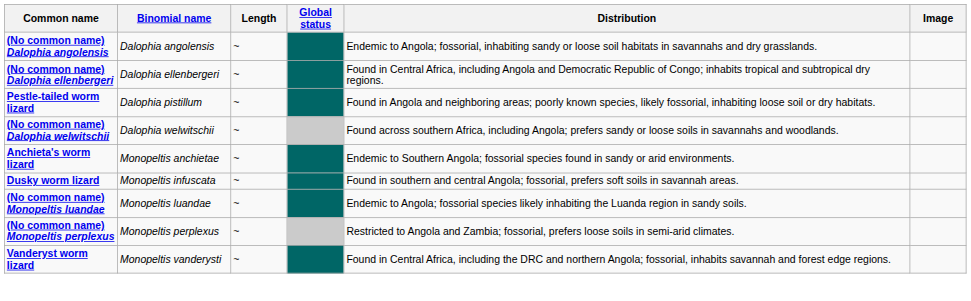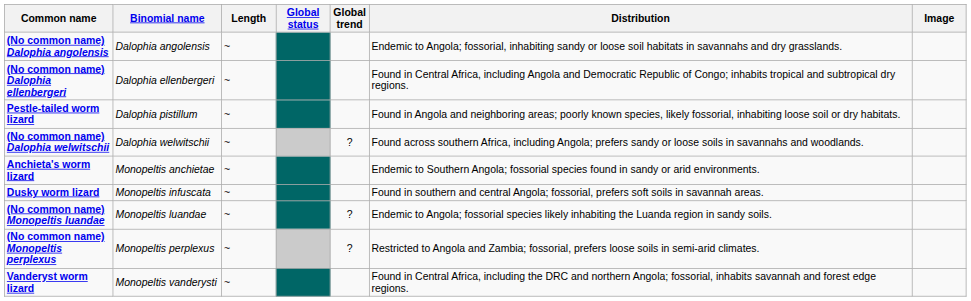+ column: Global trend | ? | ? | ?
